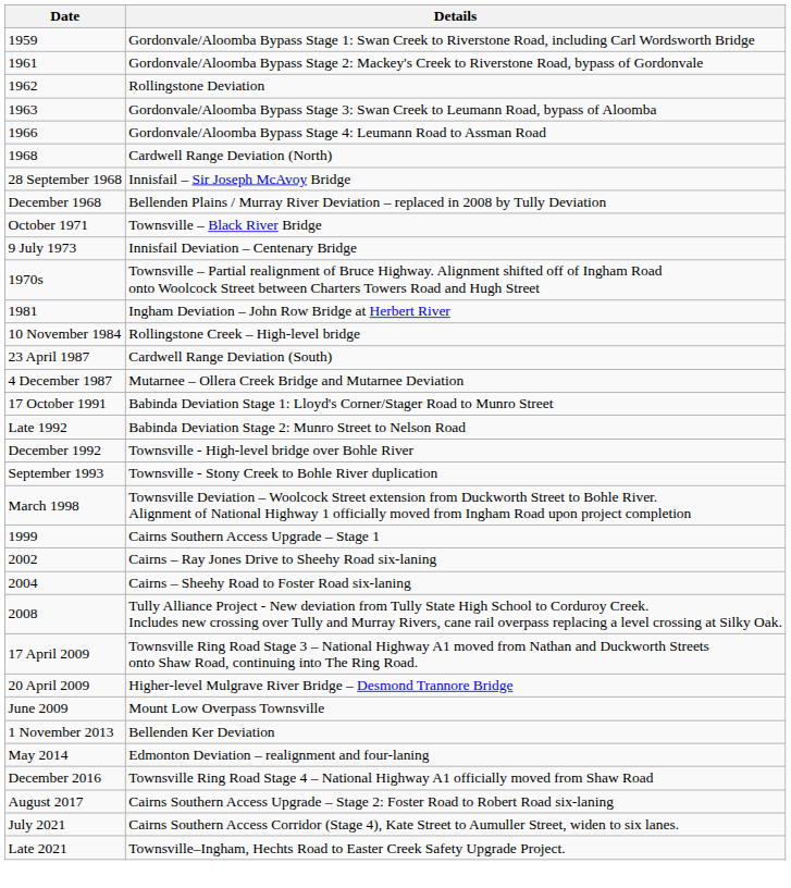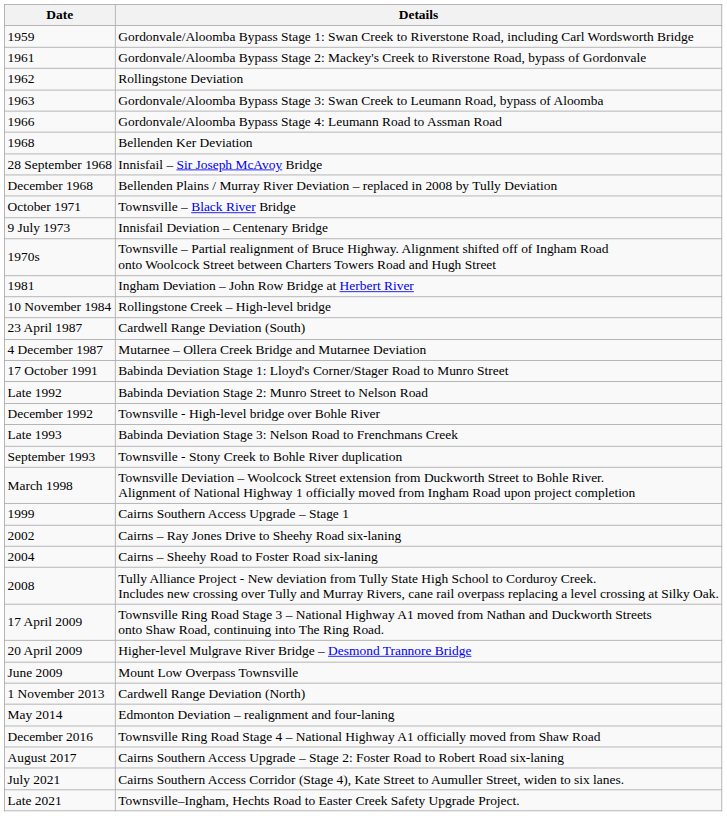1968 | Details: Cardwell Range Deviation (North) -> Bellenden Ker Deviation
+ row: Late 1993 | Babinda Deviation Stage 3: Nelson Road to Frenchmans Creek
1 November 2013 | Details: Bellenden Ker Deviation -> Cardwell Range Deviation (North)
